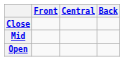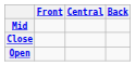rows swapped: Close <-> Mid
